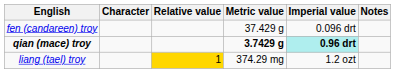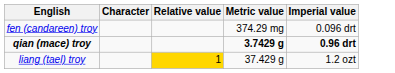- column: Notes
fen (candareen) troy | Metric value: 37.429 g -> 374.29 mg
qian (mace) troy | Imperial value: paleturquoise background -> no background
liang (tael) troy | Metric value: 374.29 mg -> 37.429 g
